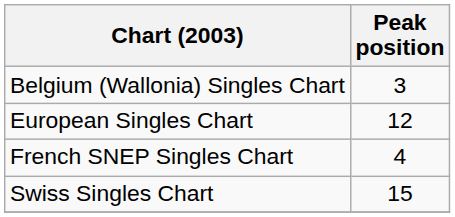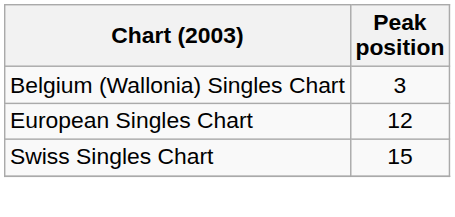- row: French SNEP Singles Chart | 4
